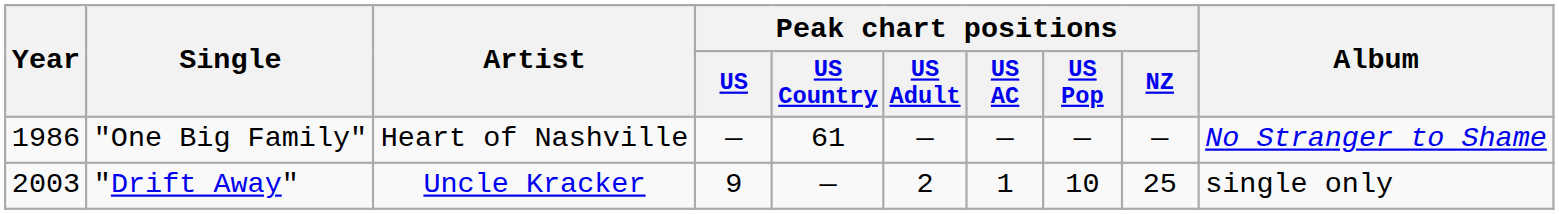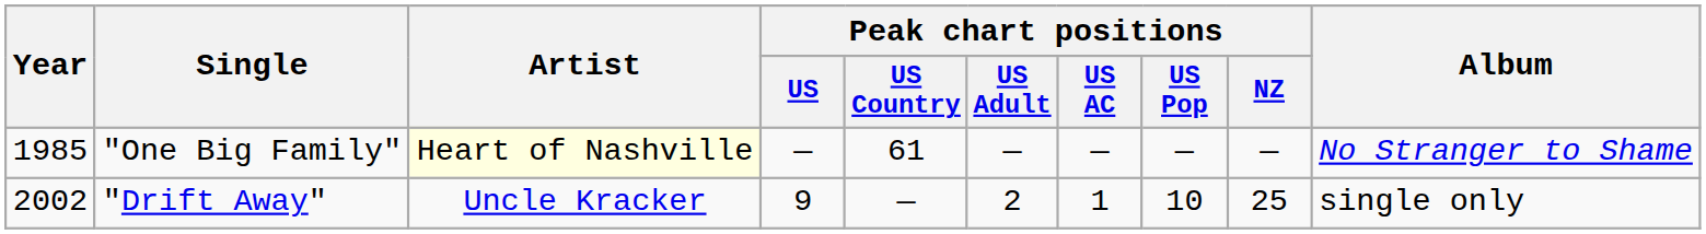"One Big Family" | Year: 1986 -> 1985
"One Big Family" | Artist: no background -> lightyellow background
"Drift Away" | Year: 2003 -> 2002
